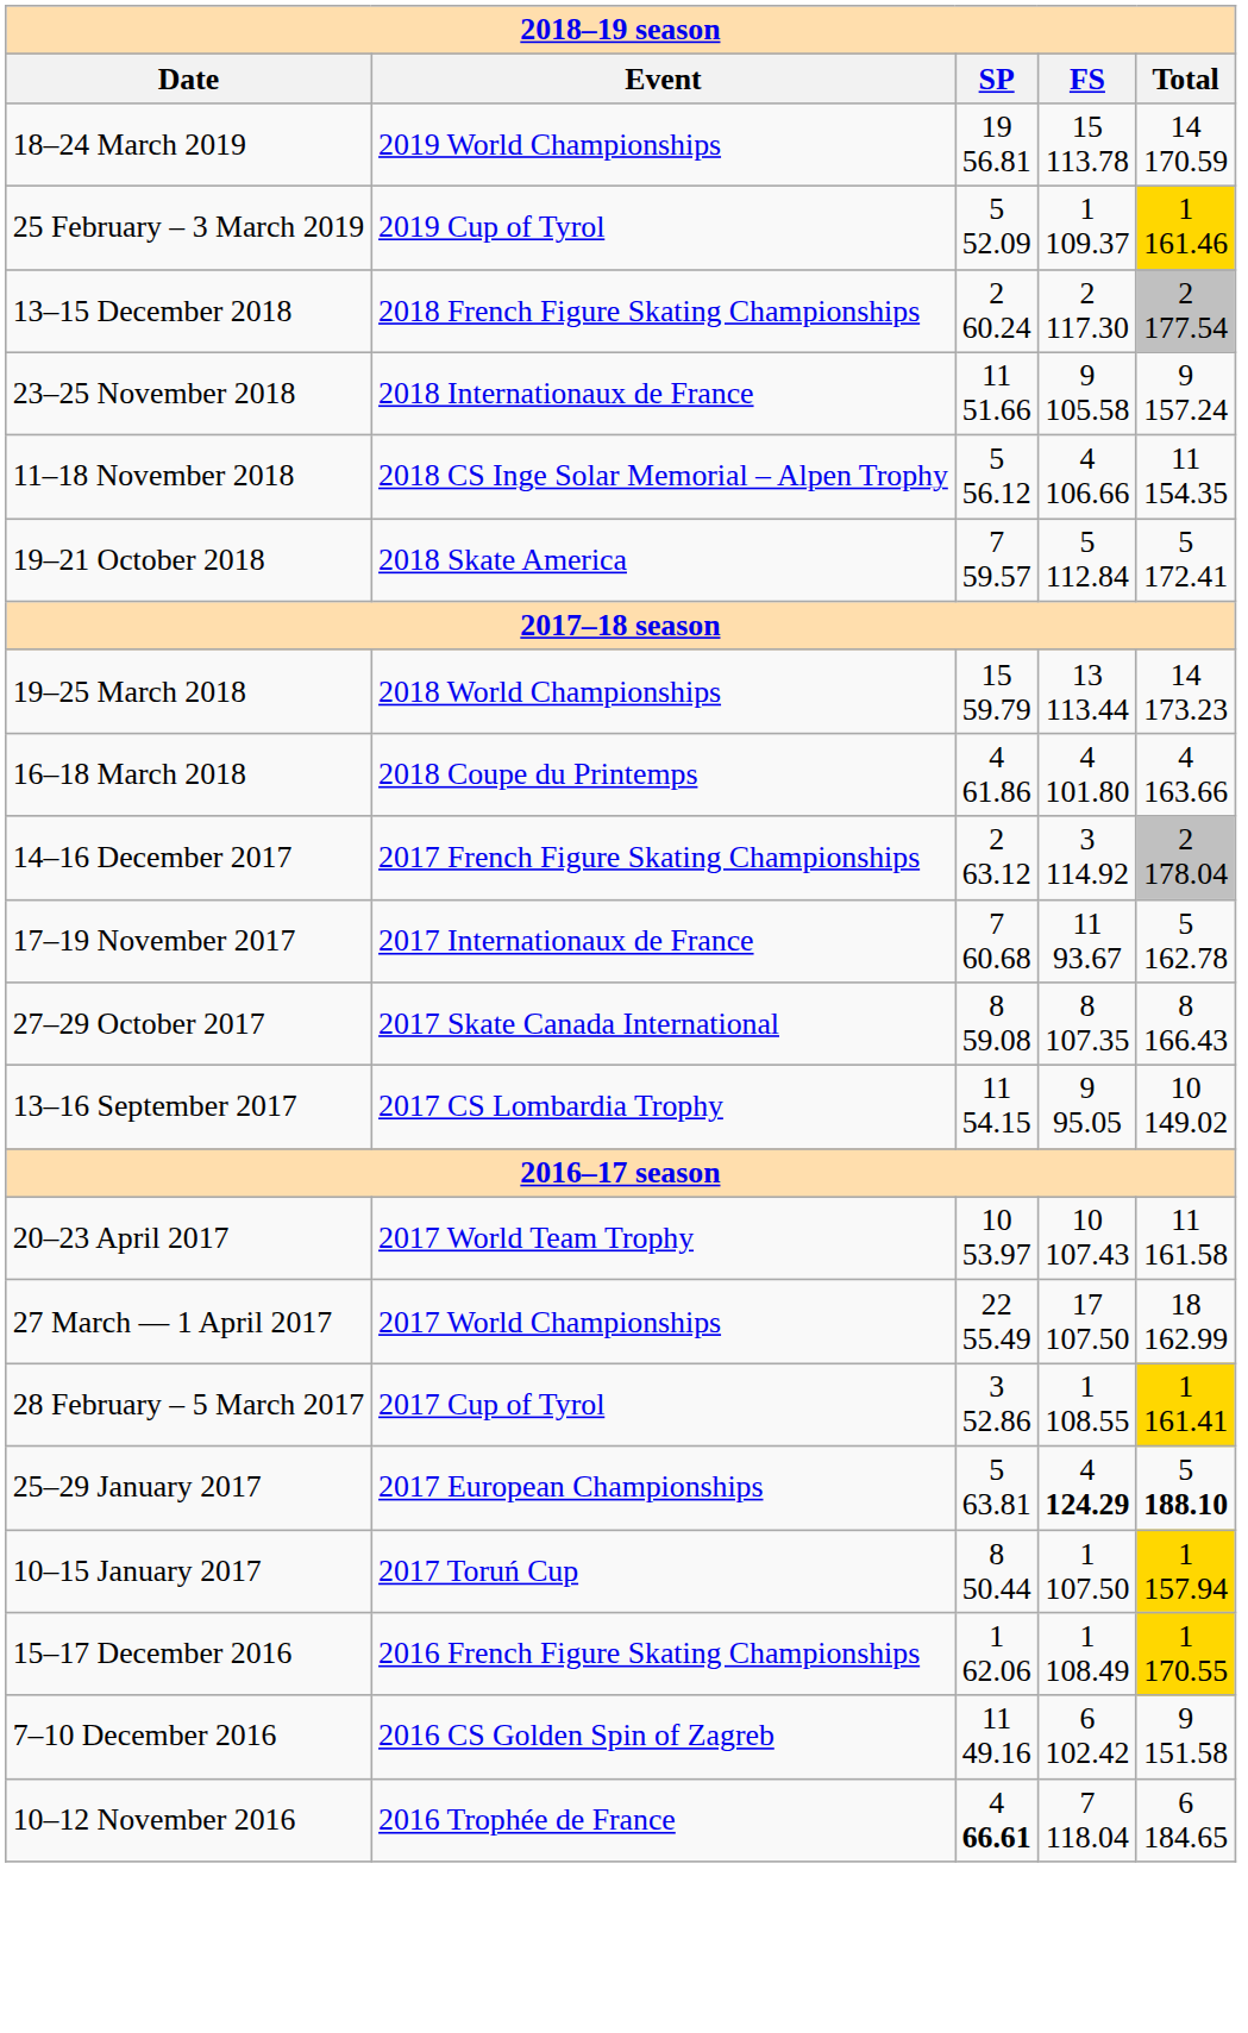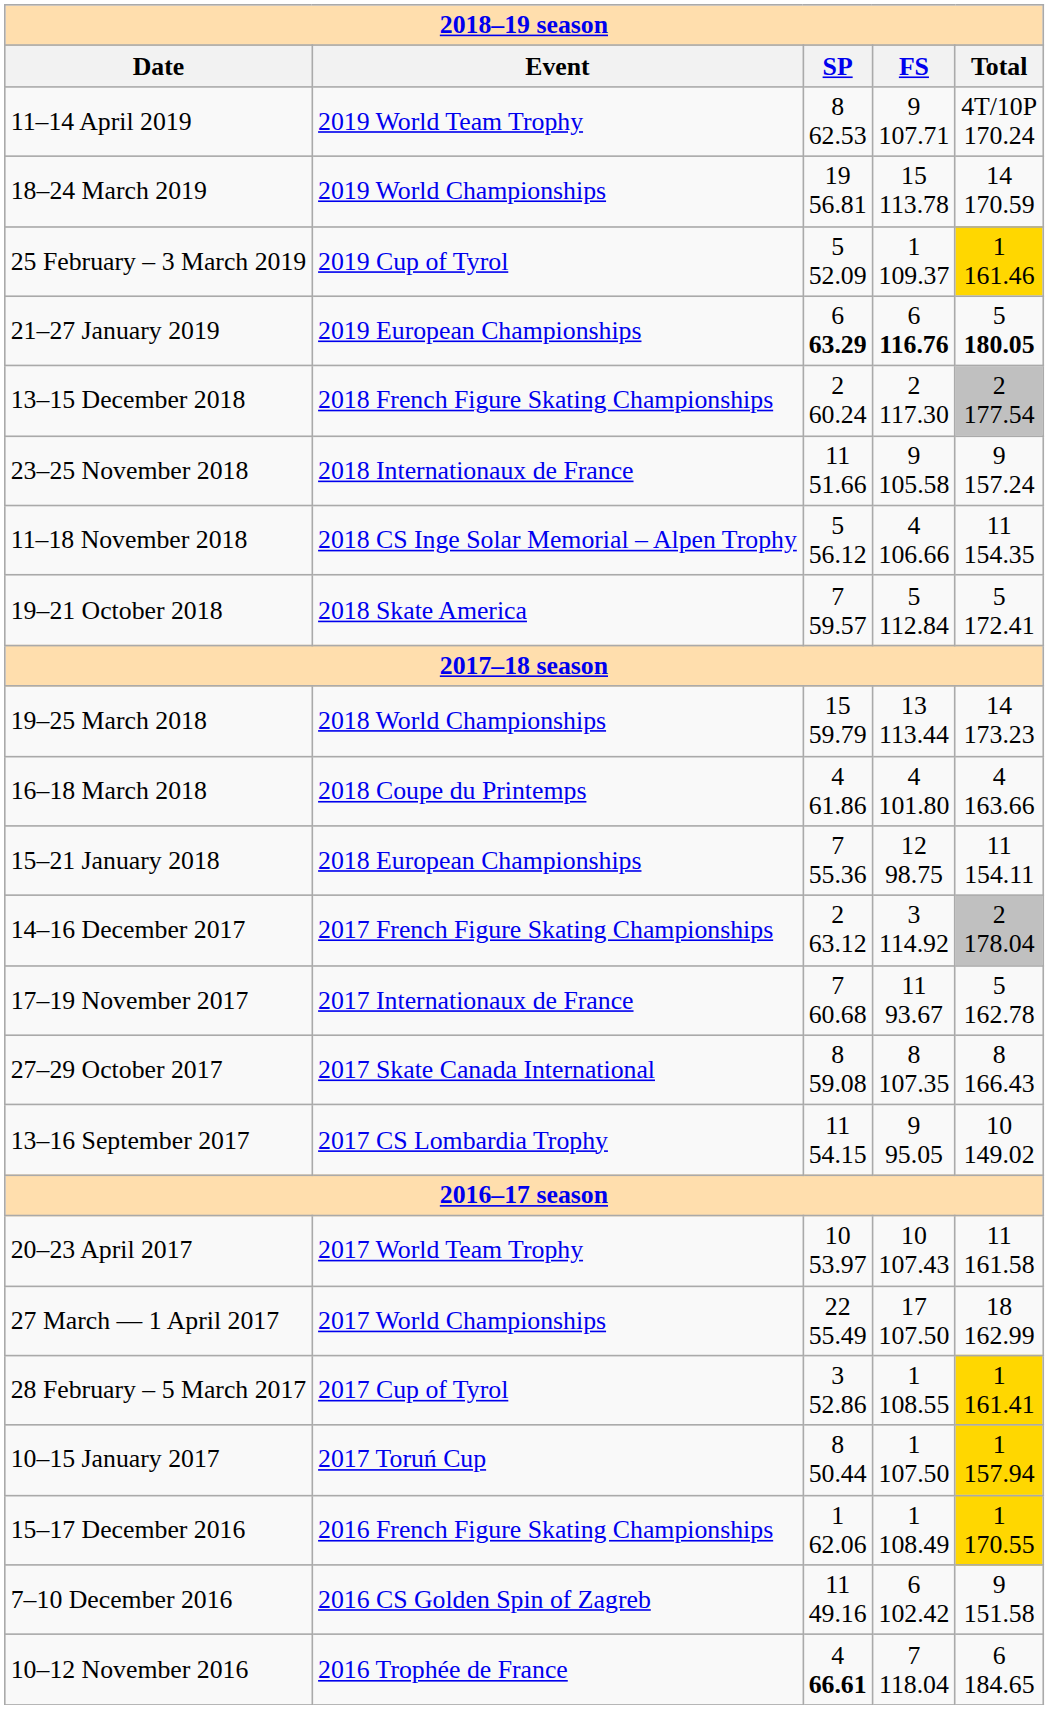+ row: 11–14 April 2019 | 2019 World Team Trophy | 8 62.53 | 9 107.71 | 4T/10P 170.24
+ row: 21–27 January 2019 | 2019 European Championships | 6 63.29 | 6 116.76 | 5 180.05
+ row: 15–21 January 2018 | 2018 European Championships | 7 55.36 | 12 98.75 | 11 154.11
- row: 25–29 January 2017 | 2017 European Championships | 5 63.81 | 4 124.29 | 5 188.10
